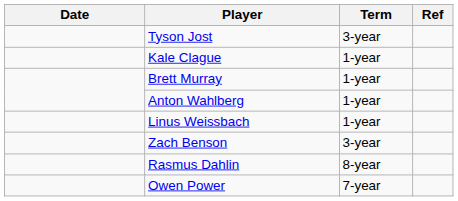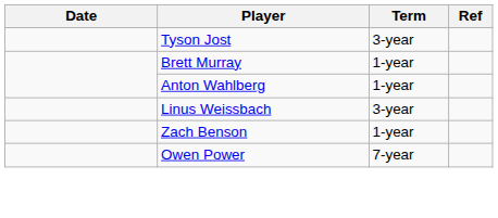- row: Kale Clague | 1-year
Linus Weissbach | Term: 1-year -> 3-year
Zach Benson | Term: 3-year -> 1-year
- row: Rasmus Dahlin | 8-year
